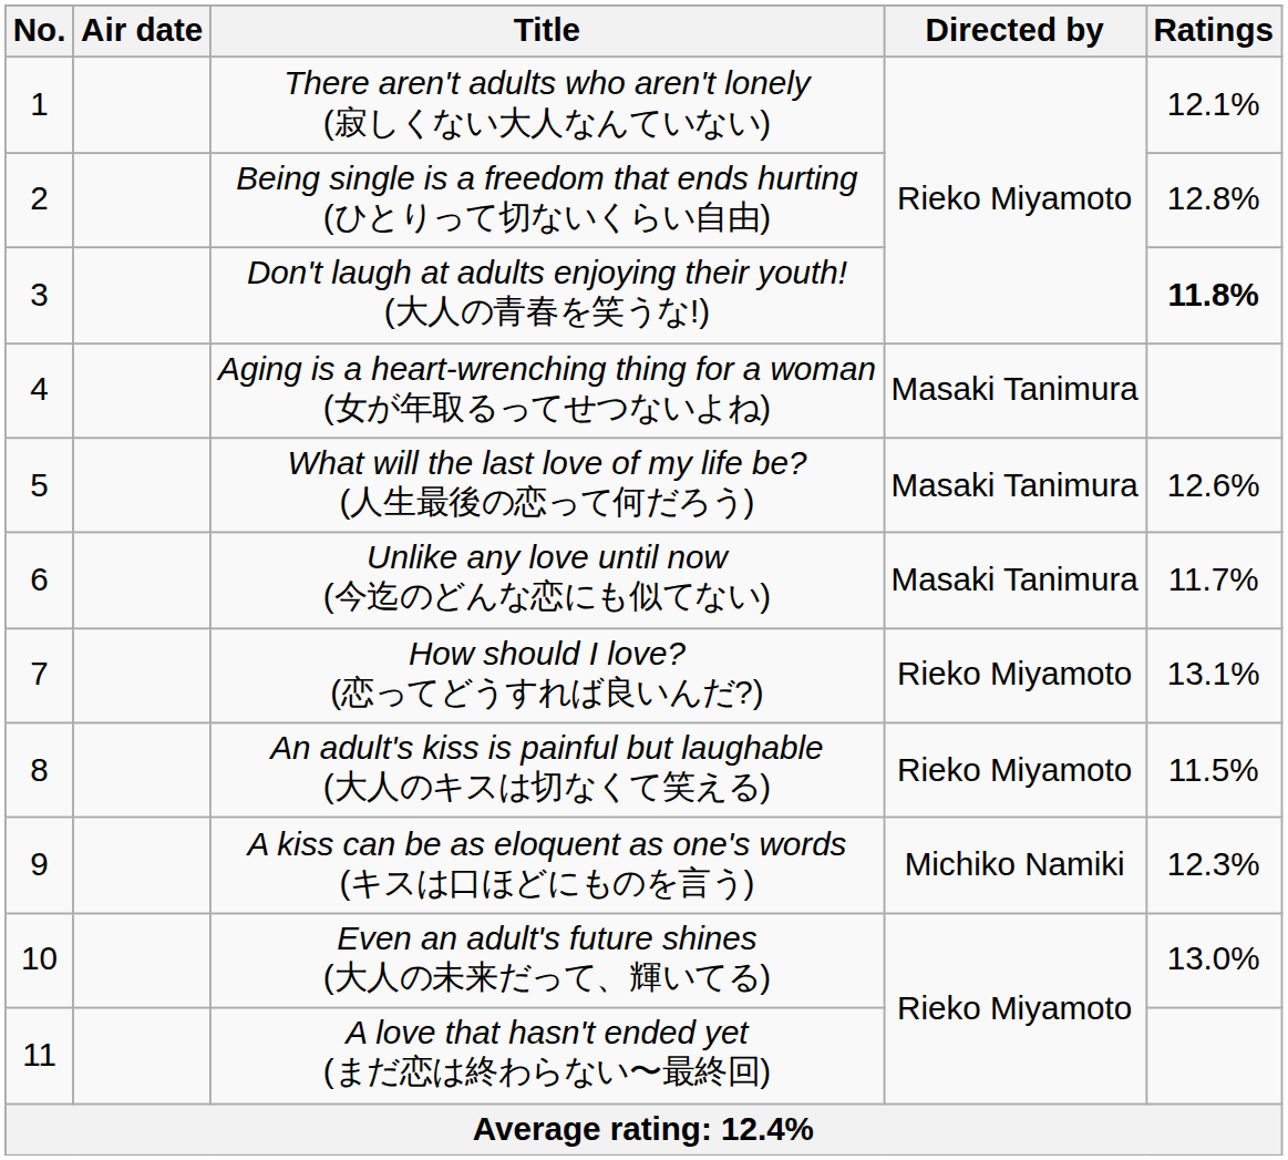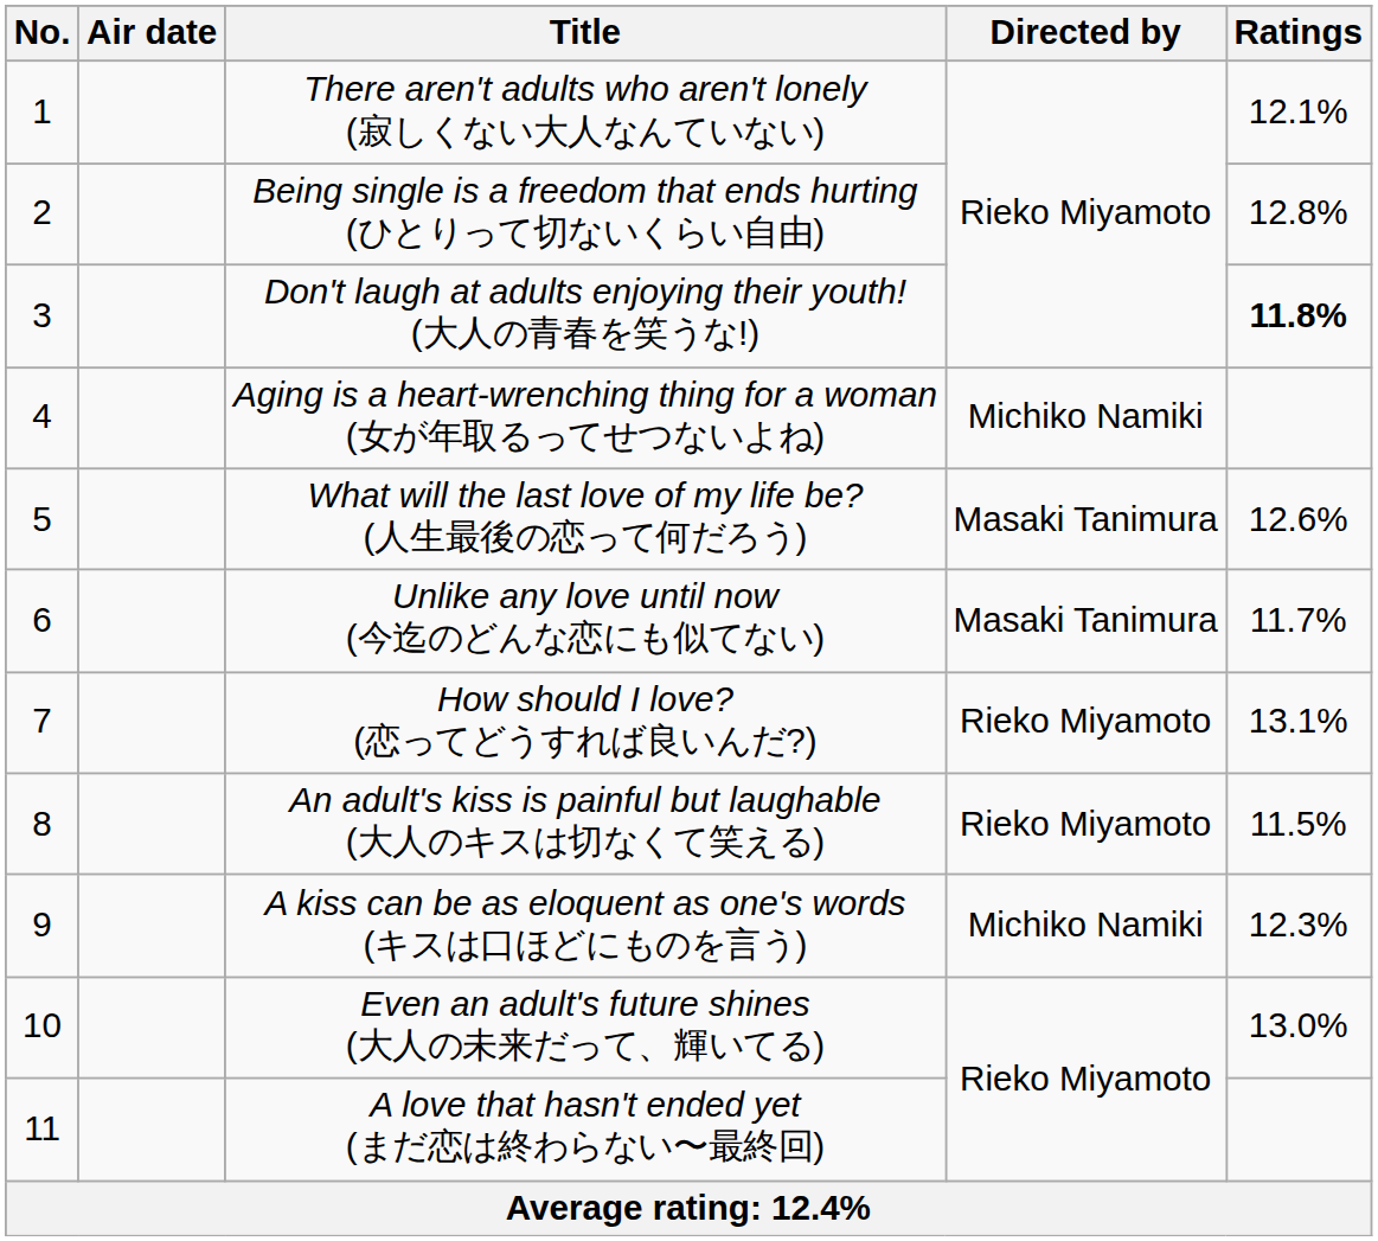Aging is a heart-wrenching thing for a woman (女が年取るってせつないよね) | Directed by: Masaki Tanimura -> Michiko Namiki
